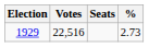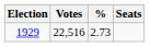columns swapped: % <-> Seats
